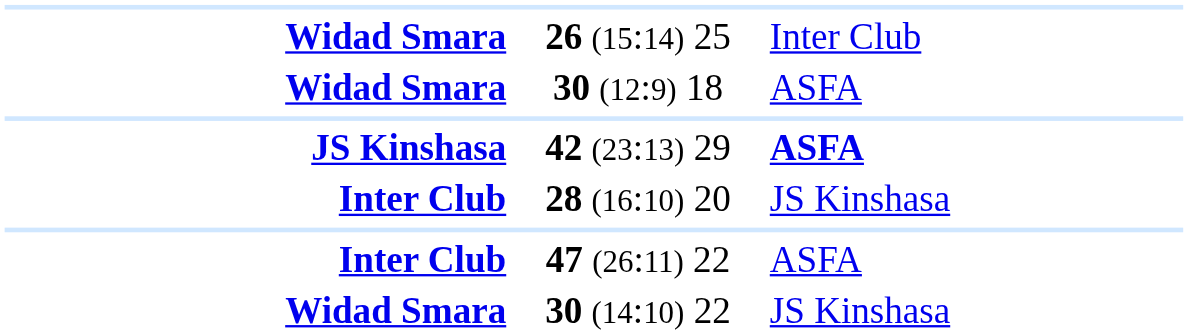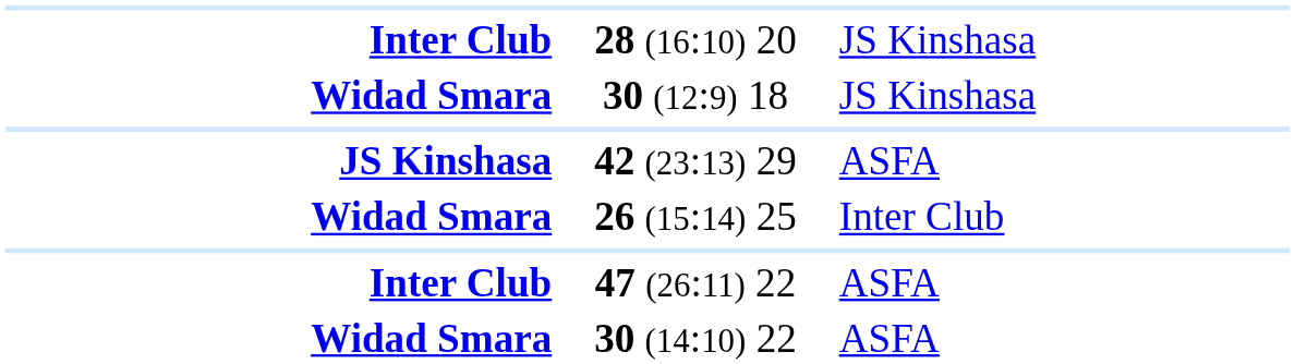rows swapped: 28 (16:10) 20 <-> 26 (15:14) 25
30 (12:9) 18 | column 4: ASFA -> JS Kinshasa
42 (23:13) 29 | column 4: bold -> normal
30 (14:10) 22 | column 4: JS Kinshasa -> ASFA
